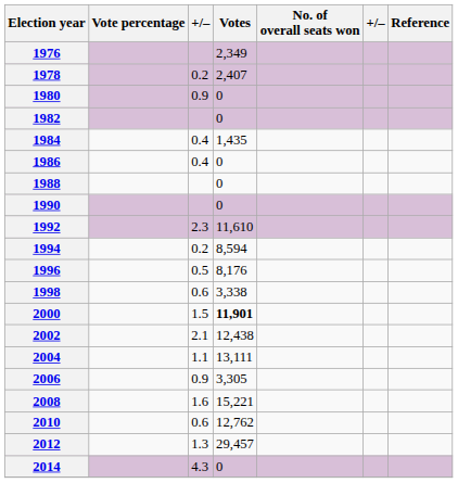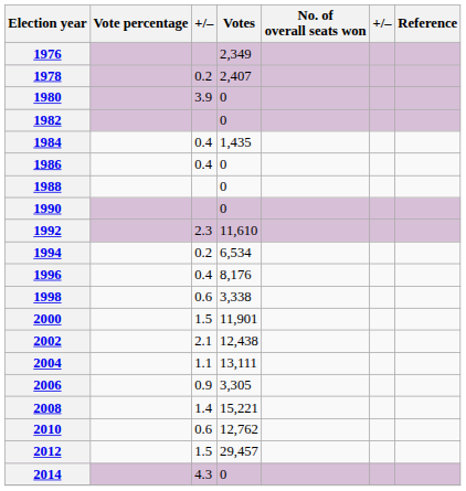1980 | column 3: 0.9 -> 3.9
1994 | Votes: 8,594 -> 6,534
1996 | column 3: 0.5 -> 0.4
2000 | Votes: bold -> normal
2008 | column 3: 1.6 -> 1.4
2012 | column 3: 1.3 -> 1.5
